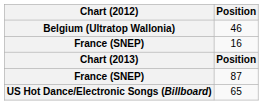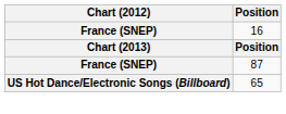- row: Belgium (Ultratop Wallonia) | 46
